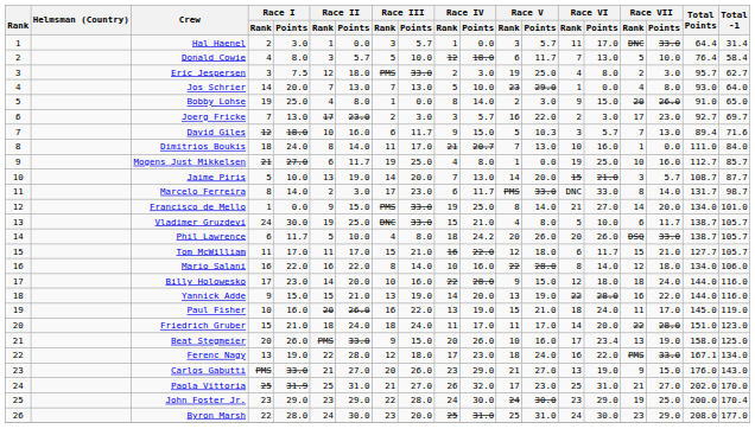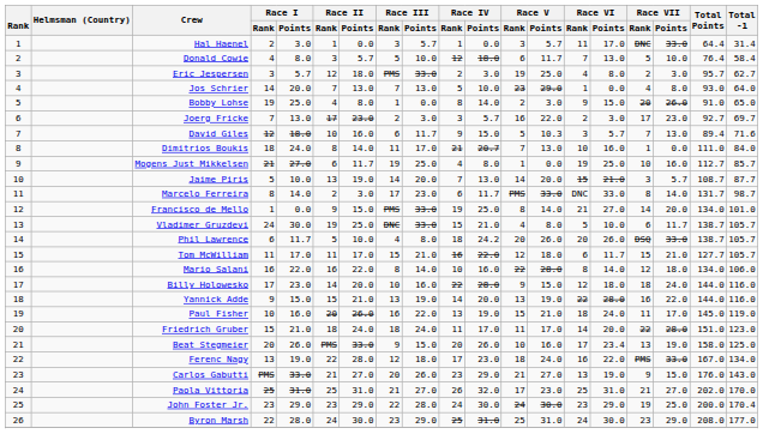Eric Jespersen | Race I / Points: 7.5 -> 5.7
Ferenc Nagy | Total Points: 167.1 -> 167.0
Paola Vittoria | Race I / Points: 31.9 -> 31.0
Byron Marsh | Race III / Points: 20.0 -> 29.0
